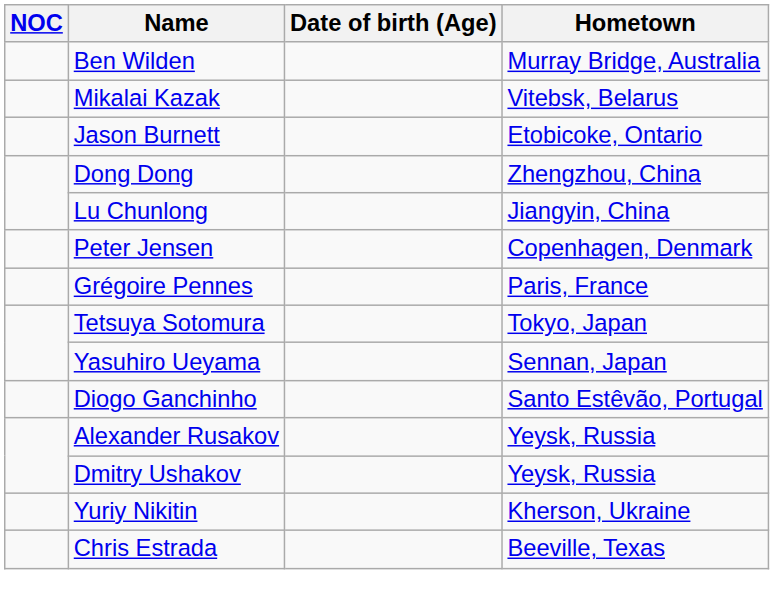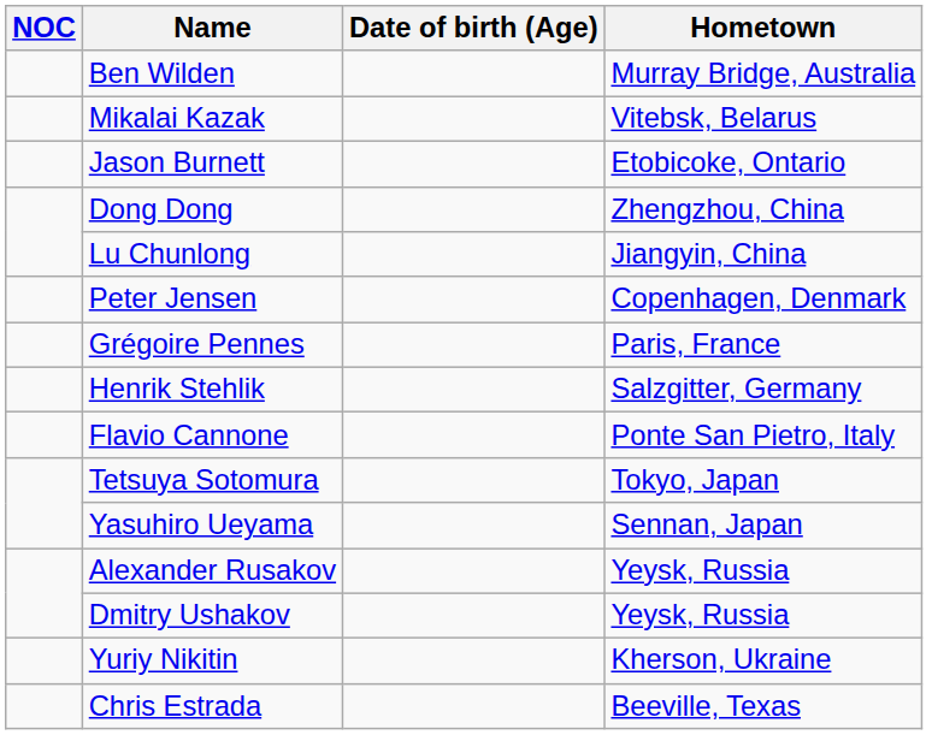+ row: Henrik Stehlik | Salzgitter, Germany
+ row: Flavio Cannone | Ponte San Pietro, Italy
- row: Diogo Ganchinho | Santo Estêvão, Portugal
